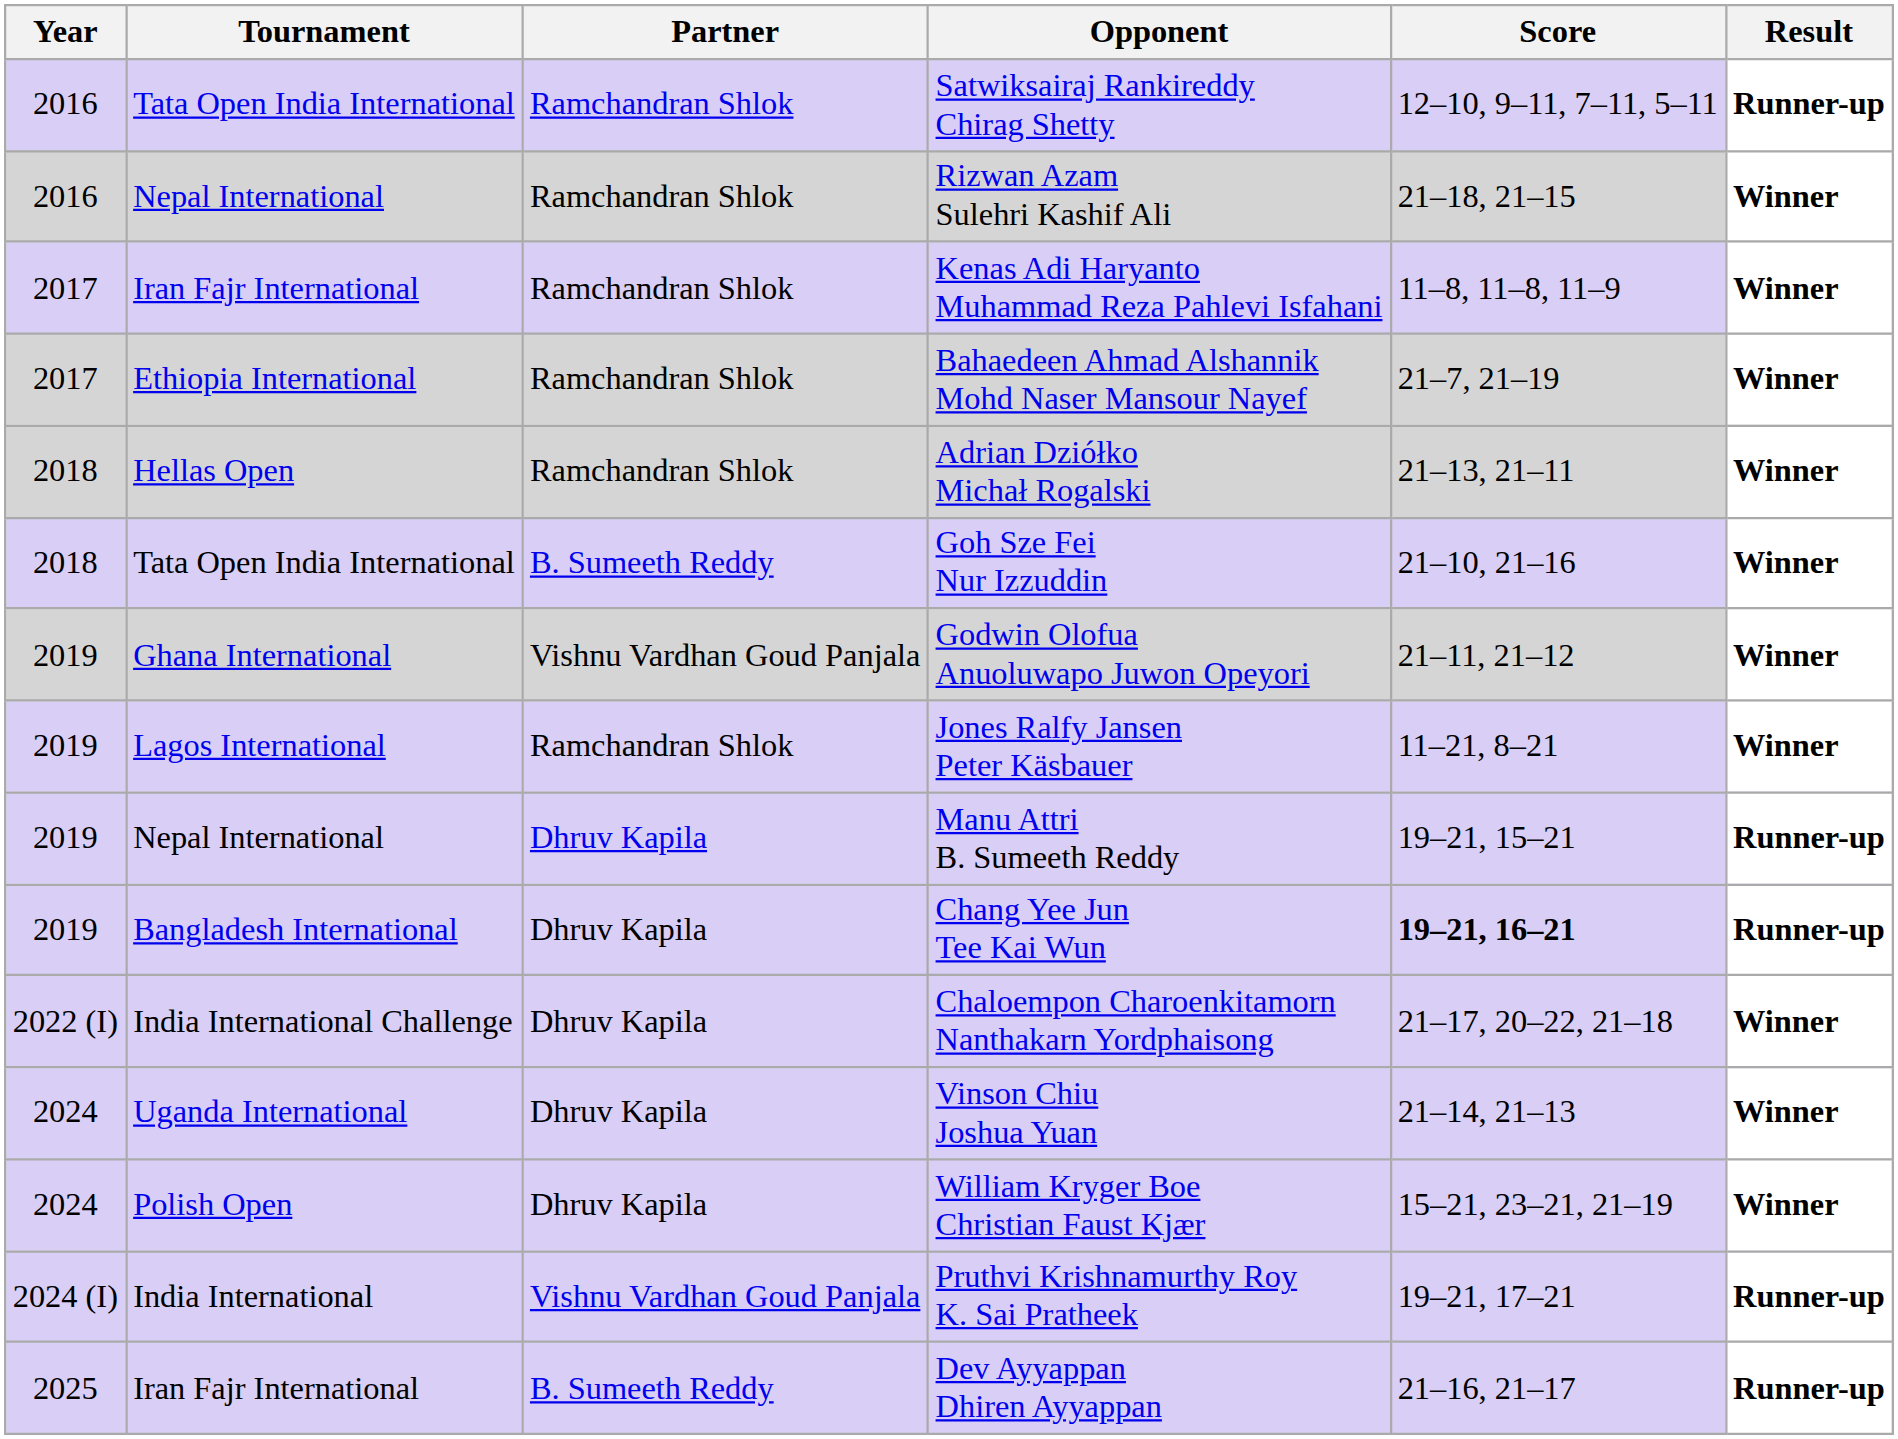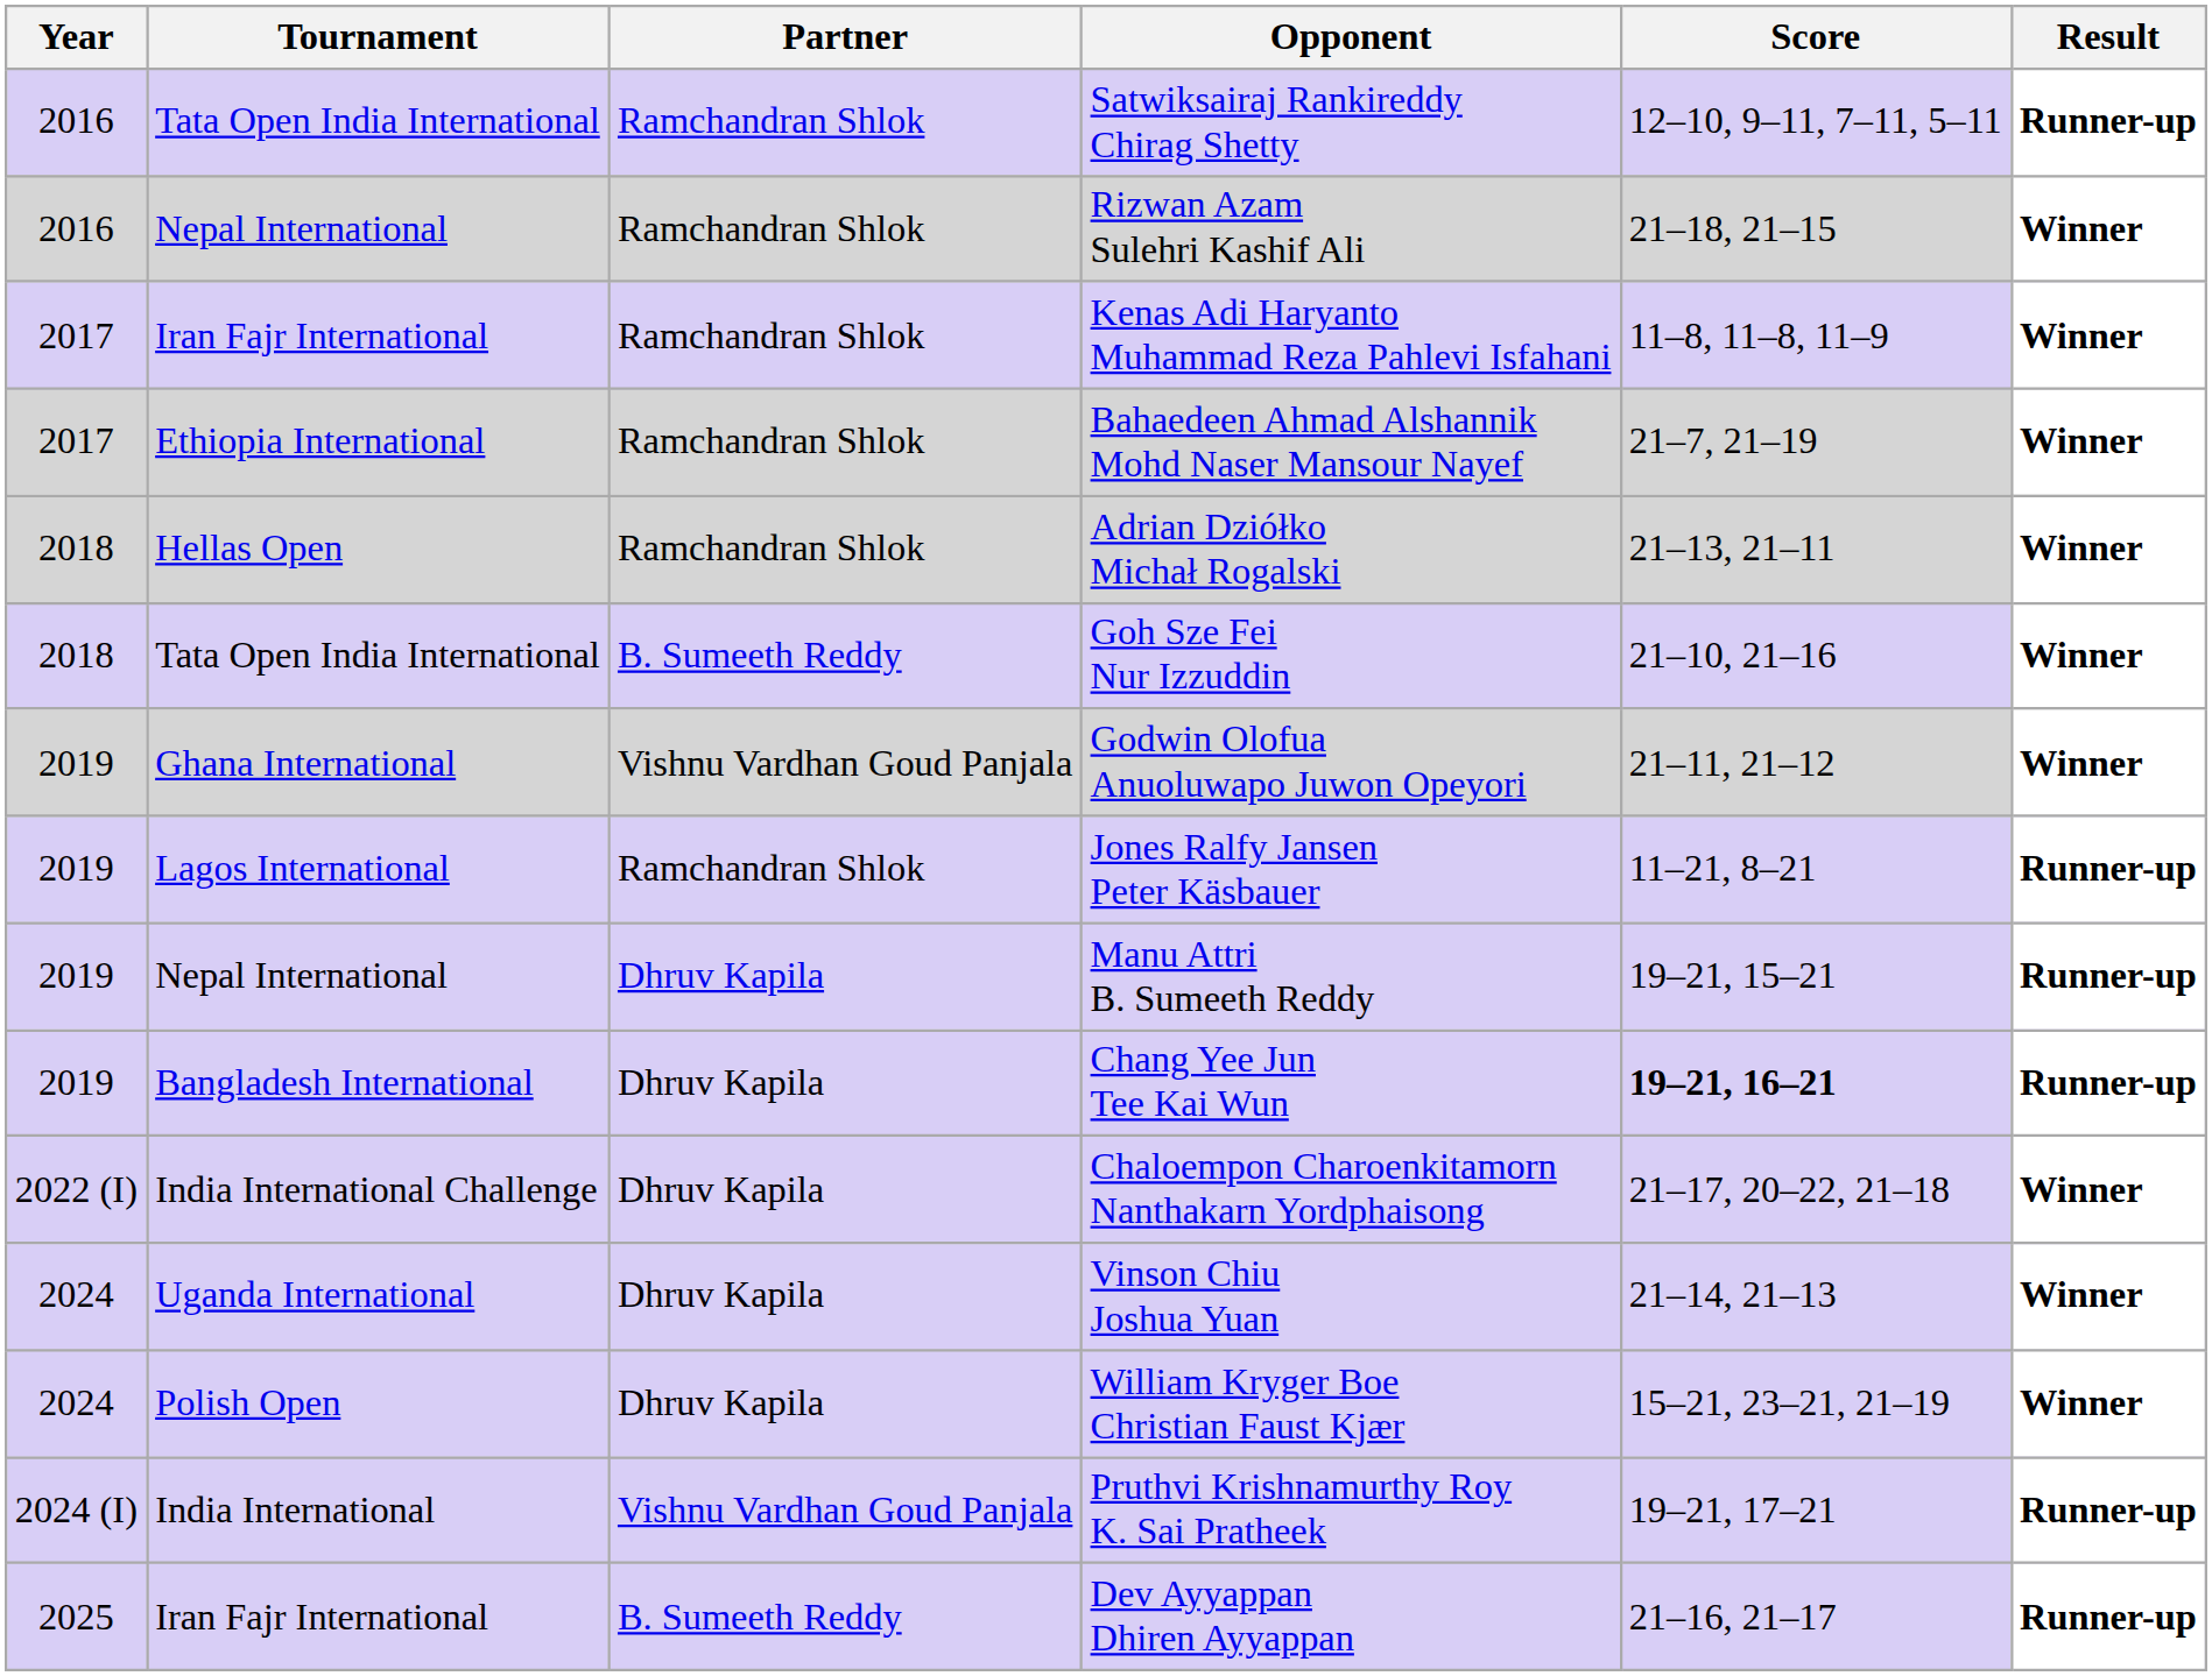Jones Ralfy Jansen Peter Käsbauer | Result: Winner -> Runner-up
